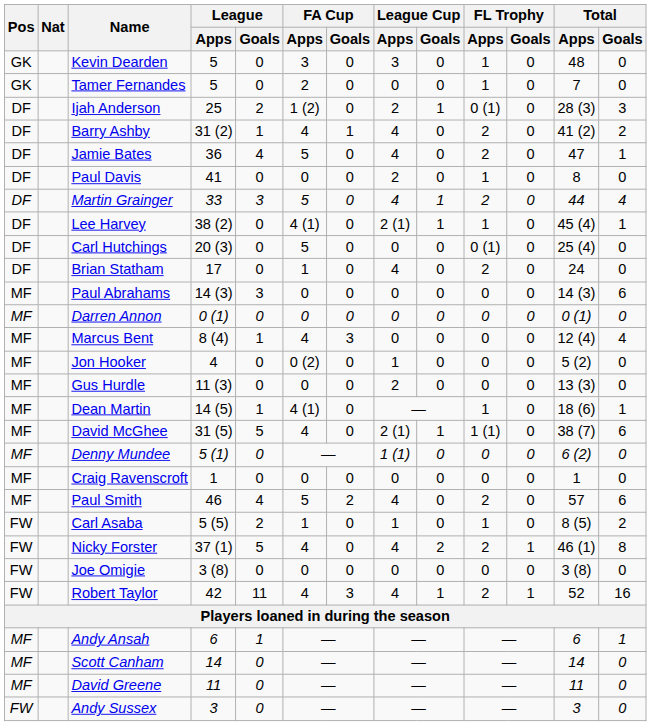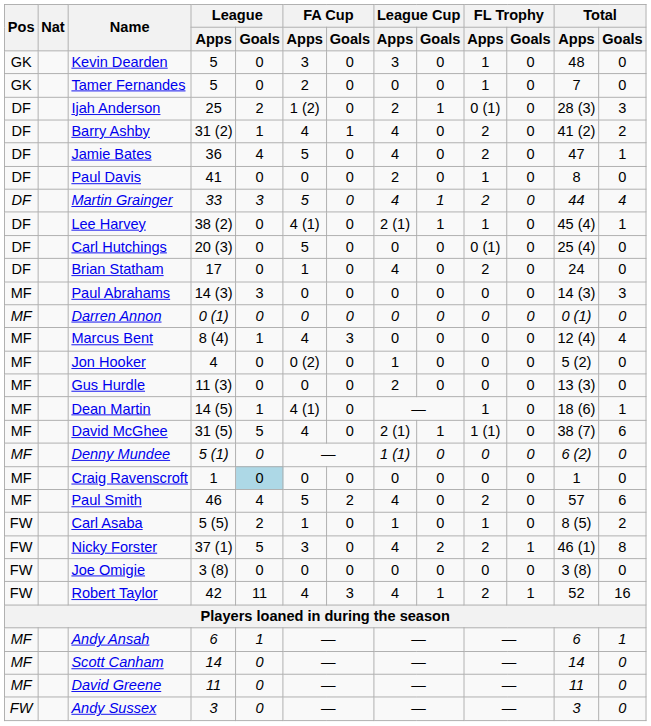Paul Abrahams | Total / Goals: 6 -> 3
Craig Ravenscroft | League / Goals: no background -> lightblue background
Nicky Forster | FA Cup / Apps: 4 -> 3
